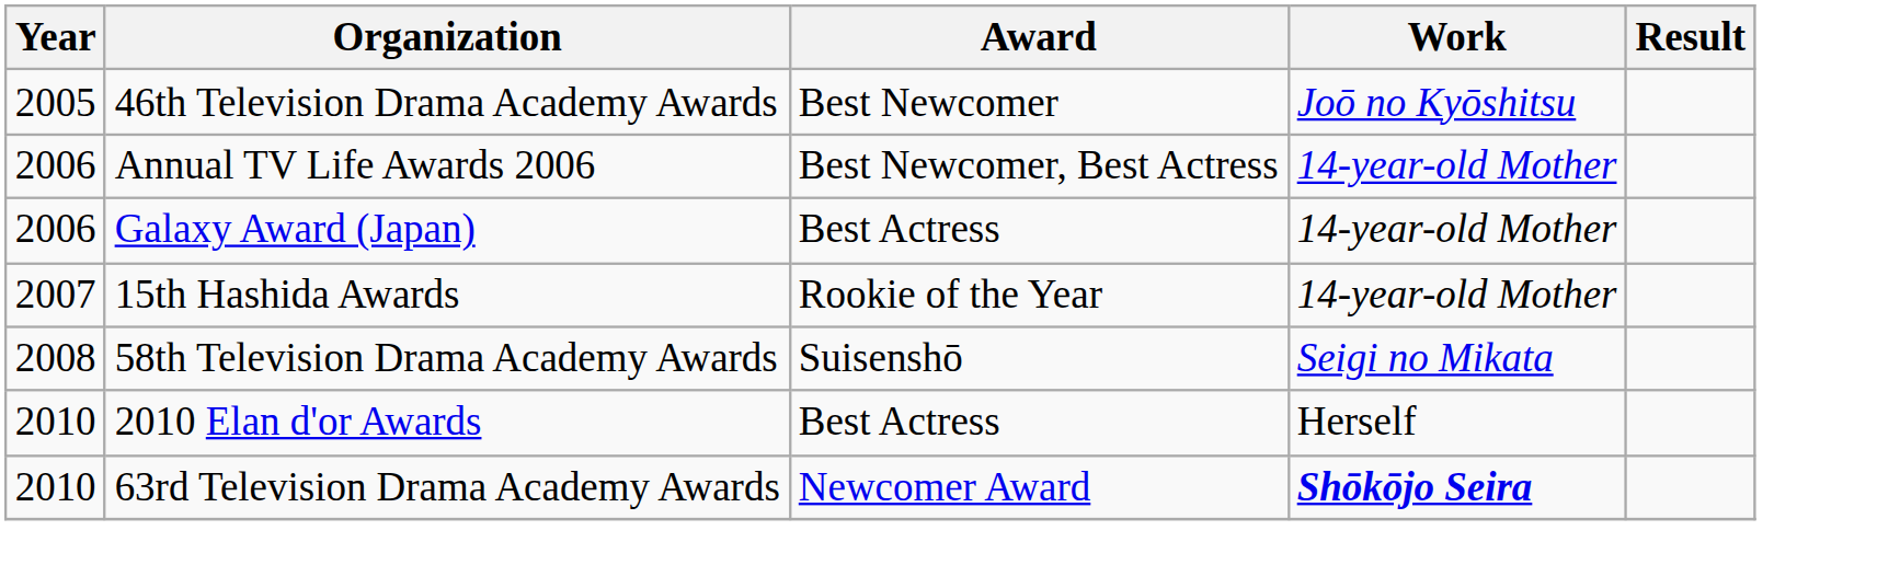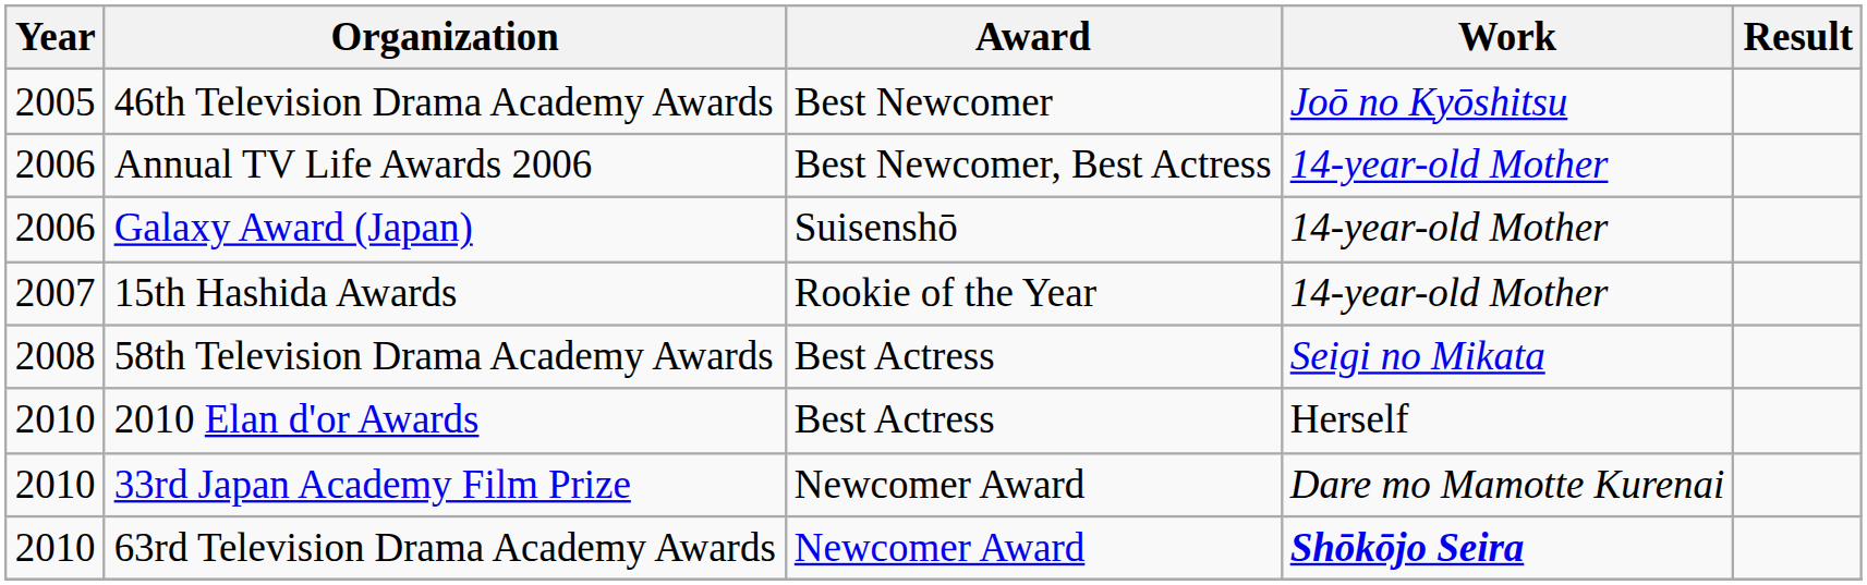Galaxy Award (Japan) | Award: Best Actress -> Suisenshō
58th Television Drama Academy Awards | Award: Suisenshō -> Best Actress
+ row: 2010 | 33rd Japan Academy Film Prize | Newcomer Award | Dare mo Mamotte Kurenai
